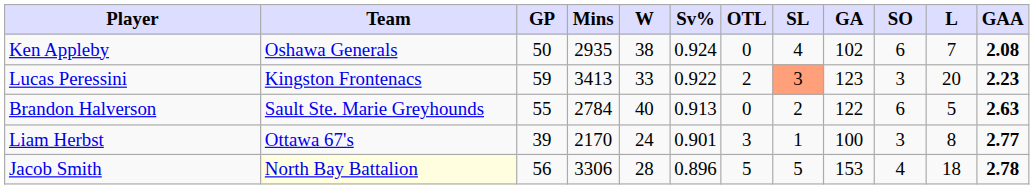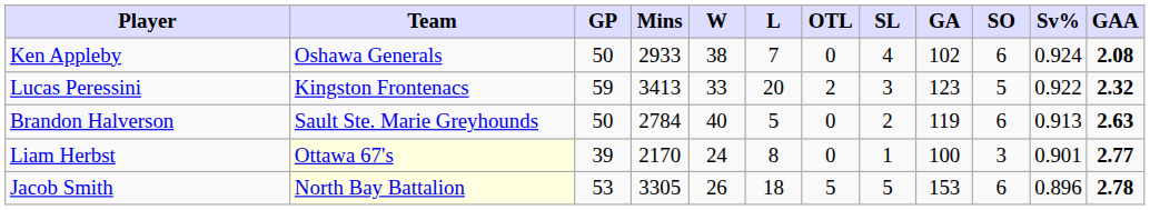columns swapped: L <-> Sv%
Ken Appleby | Mins: 2935 -> 2933
Lucas Peressini | SL: lightsalmon background -> no background
Lucas Peressini | SO: 3 -> 5
Lucas Peressini | GAA: 2.23 -> 2.32
Brandon Halverson | GP: 55 -> 50
Brandon Halverson | GA: 122 -> 119
Liam Herbst | Team: no background -> lightyellow background
Liam Herbst | OTL: 3 -> 0
Jacob Smith | GP: 56 -> 53
Jacob Smith | Mins: 3306 -> 3305
Jacob Smith | W: 28 -> 26
Jacob Smith | SO: 4 -> 6
